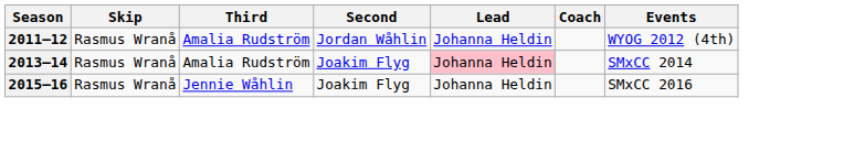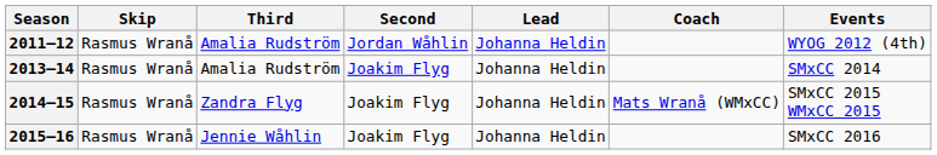2013–14 | Lead: pink background -> no background
+ row: 2014–15 | Rasmus Wranå | Zandra Flyg | Joakim Flyg | Johanna Heldin | Mats Wranå (WMxCC) | SMxCC 2015 WMxCC 2015
